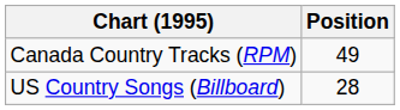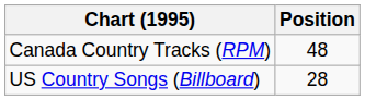Canada Country Tracks (RPM) | Position: 49 -> 48
